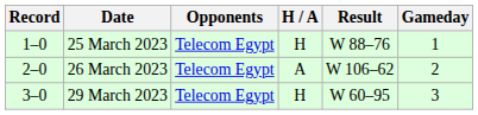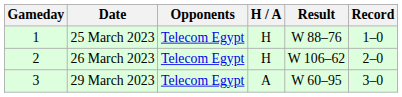columns swapped: Gameday <-> Record
26 March 2023 | H / A: A -> H
29 March 2023 | H / A: H -> A
